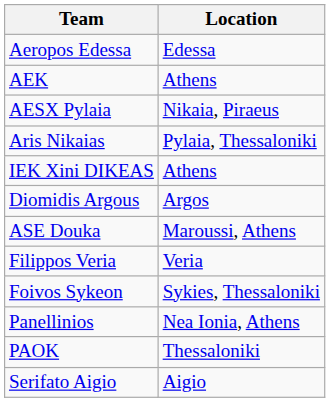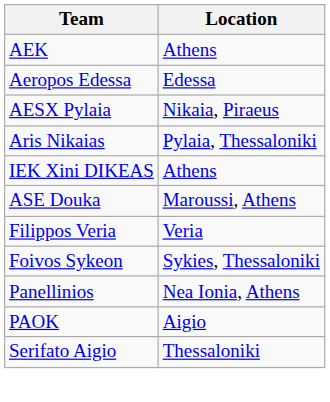rows swapped: AEK <-> Aeropos Edessa
- row: Diomidis Argous | Argos
PAOK | Location: Thessaloniki -> Aigio
Serifato Aigio | Location: Aigio -> Thessaloniki
